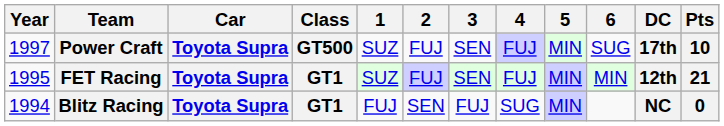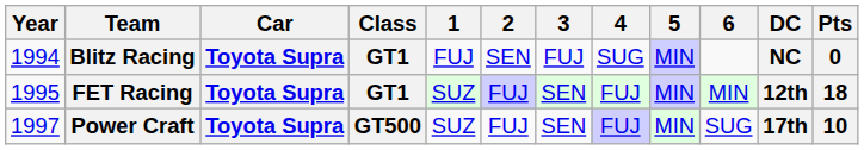rows swapped: Blitz Racing <-> Power Craft
FET Racing | Pts: 21 -> 18
